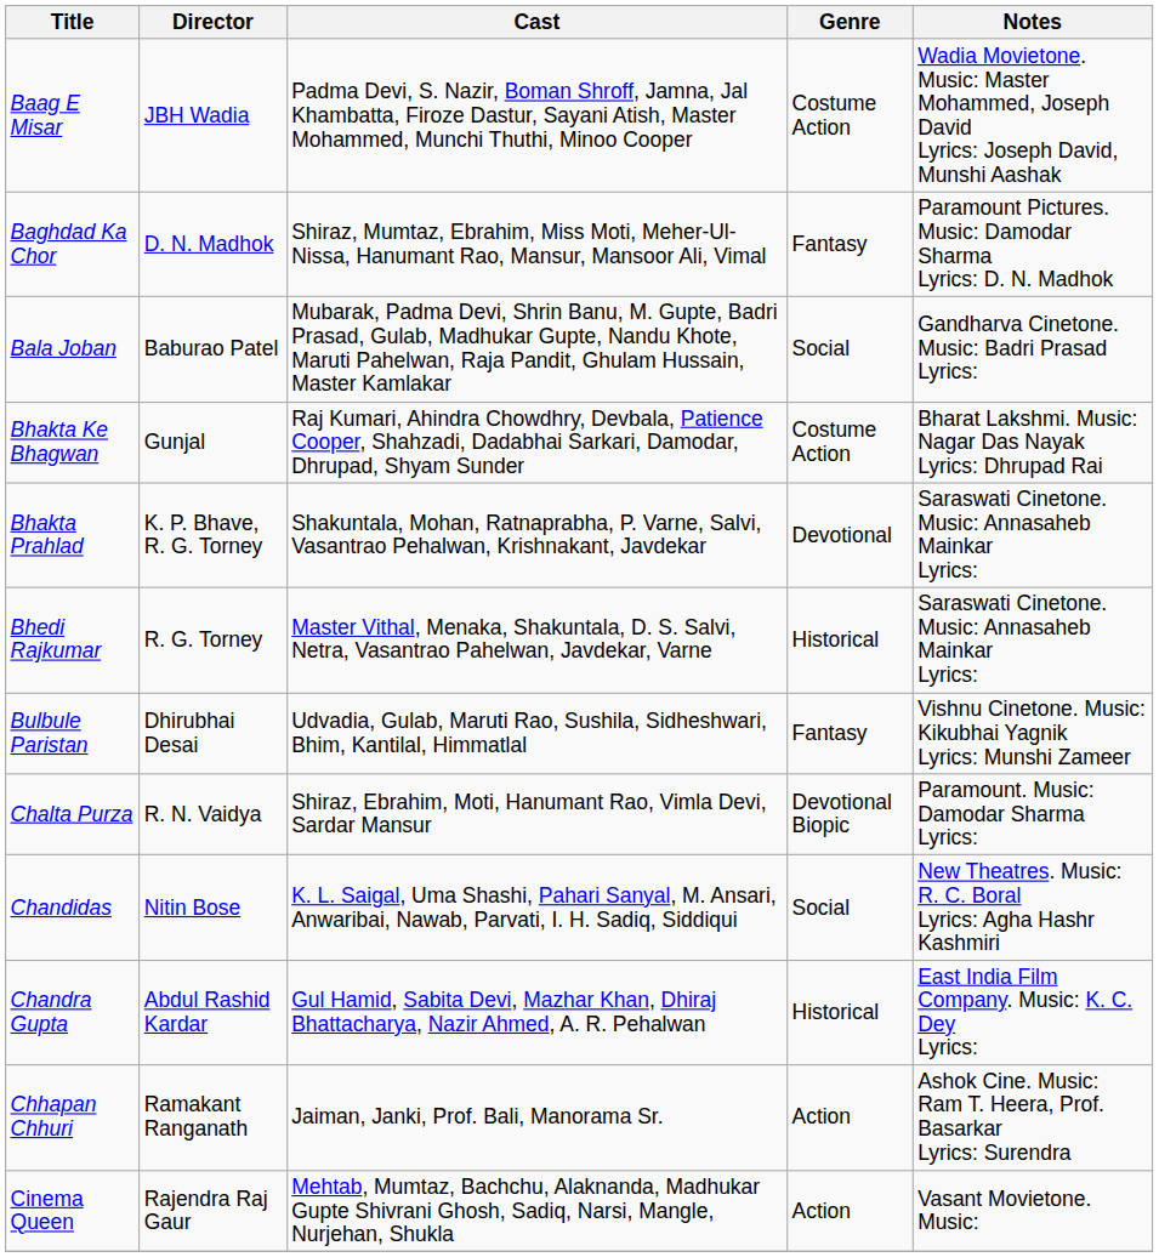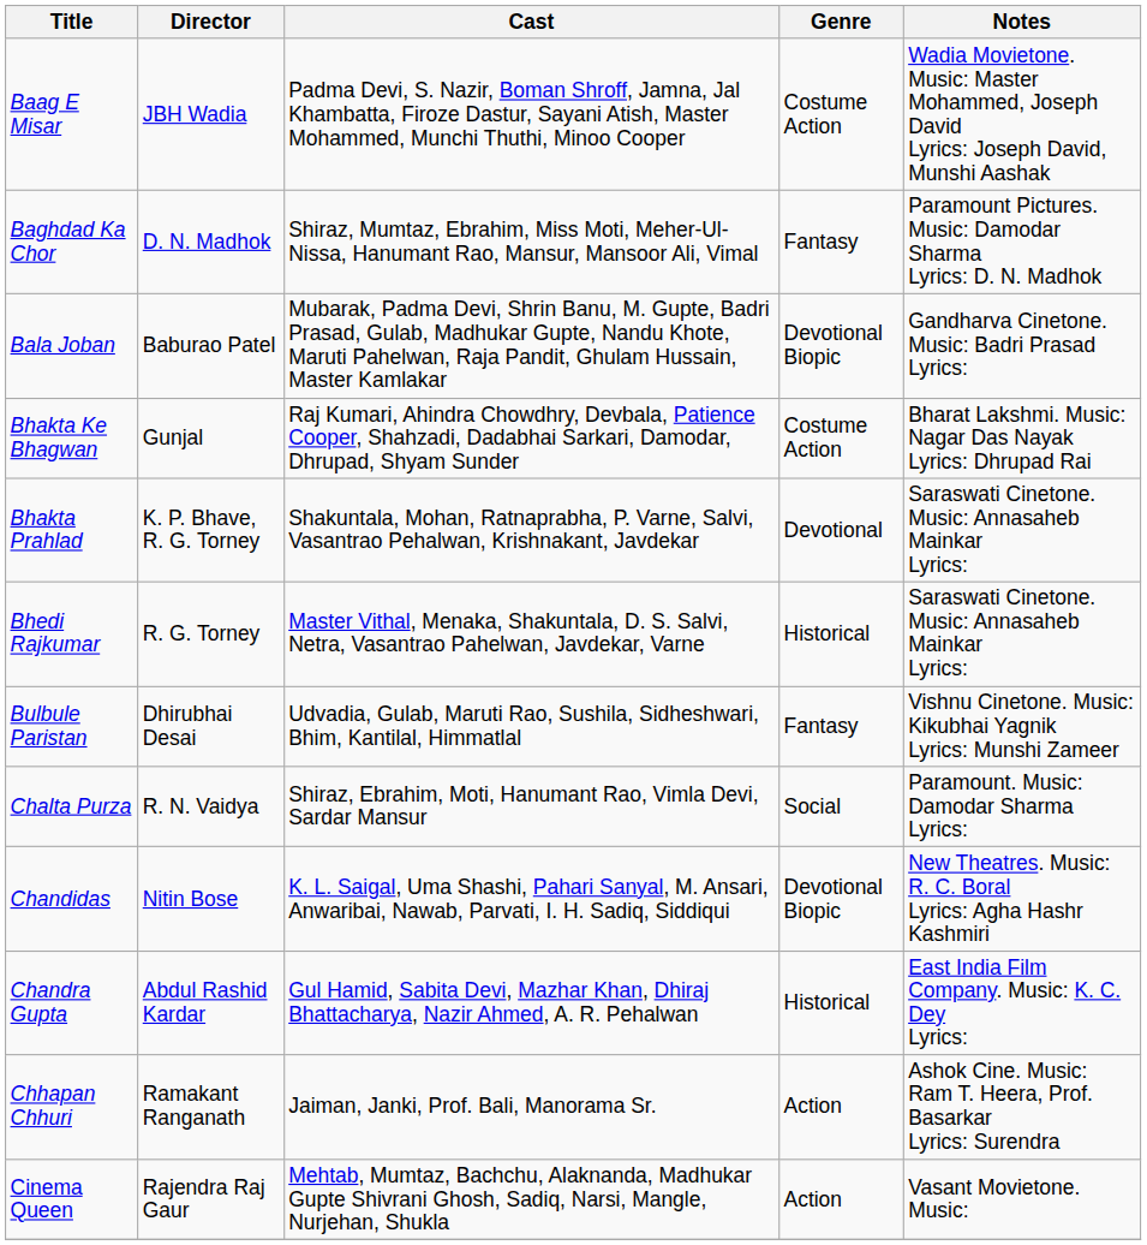Bala Joban | Genre: Social -> Devotional Biopic
Chalta Purza | Genre: Devotional Biopic -> Social
Chandidas | Genre: Social -> Devotional Biopic
